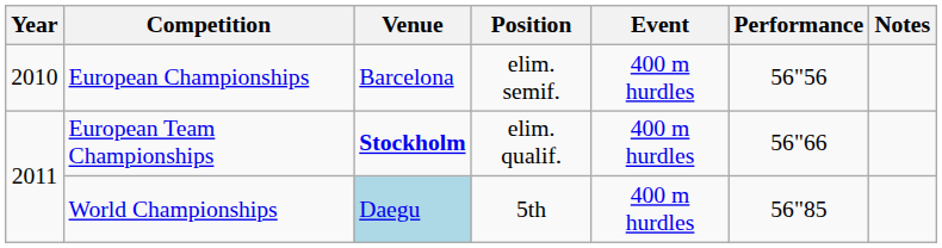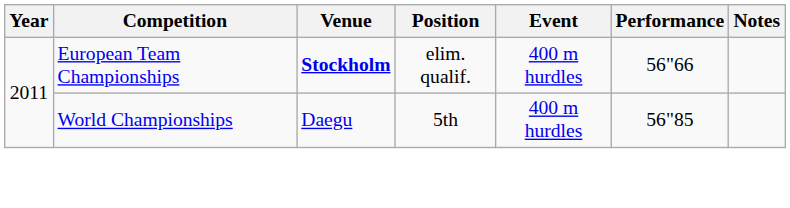- row: 2010 | European Championships | Barcelona | elim. semif. | 400 m hurdles | 56"56
World Championships | Venue: lightblue background -> no background
